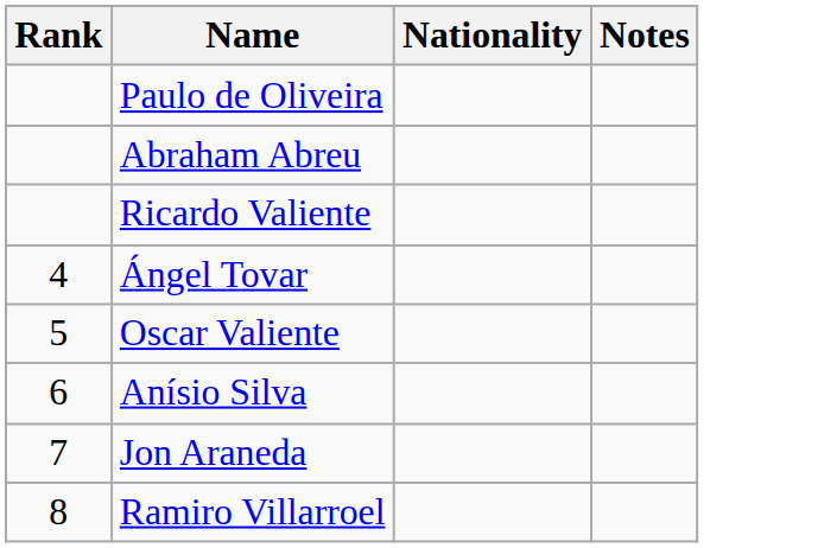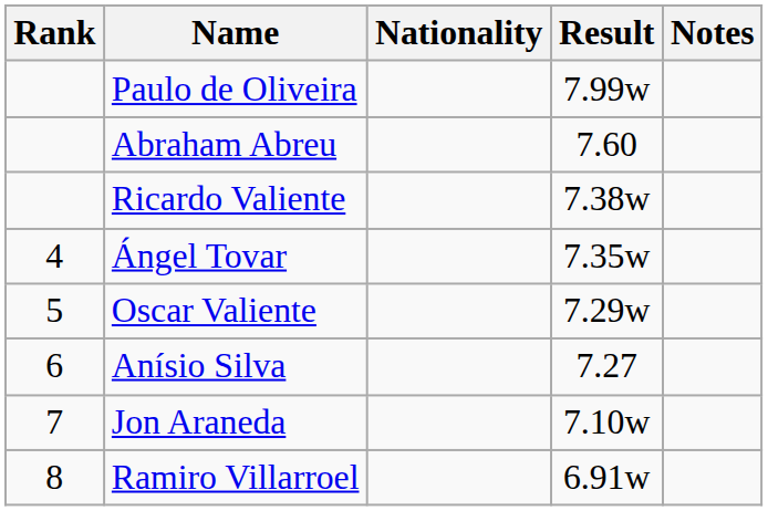+ column: Result | 7.99w | 7.60 | 7.38w | 7.35w | 7.29w | 7.27 | 7.10w | 6.91w
